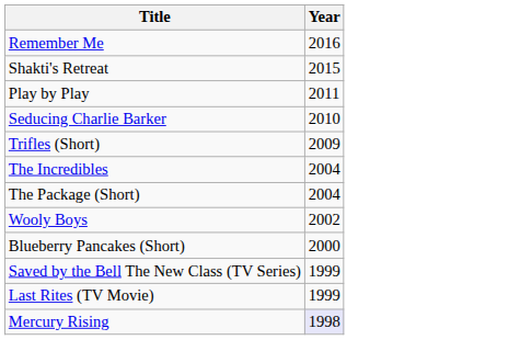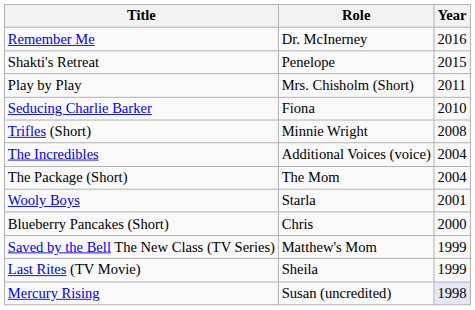+ column: Role | Dr. McInerney | Penelope | Mrs. Chisholm (Short) | Fiona | Minnie Wright | Additional Voices (voice) | The Mom | Starla | Chris | Matthew's Mom | Sheila | Susan (uncredited)
Trifles (Short) | Year: 2009 -> 2008
Wooly Boys | Year: 2002 -> 2001
